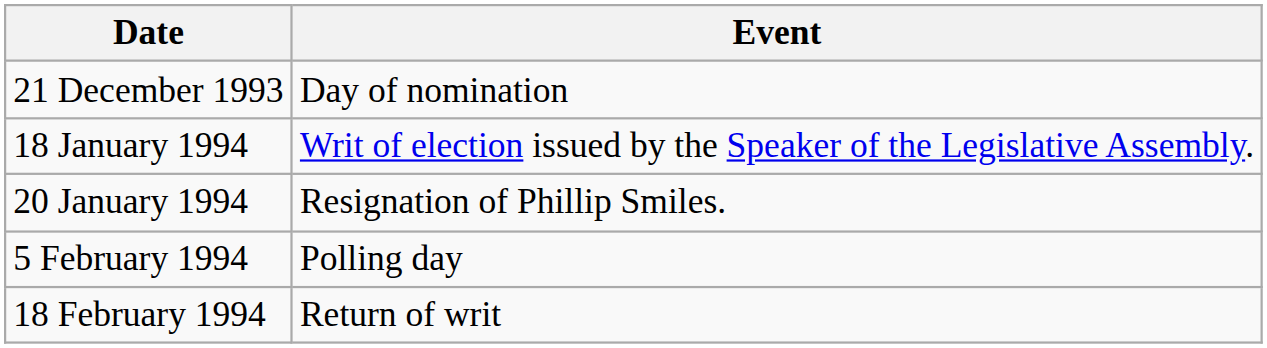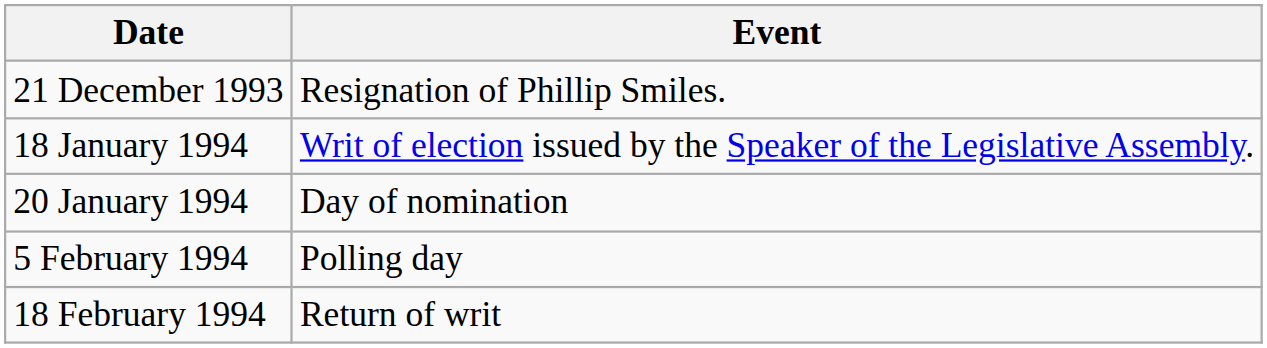21 December 1993 | Event: Day of nomination -> Resignation of Phillip Smiles.
20 January 1994 | Event: Resignation of Phillip Smiles. -> Day of nomination
